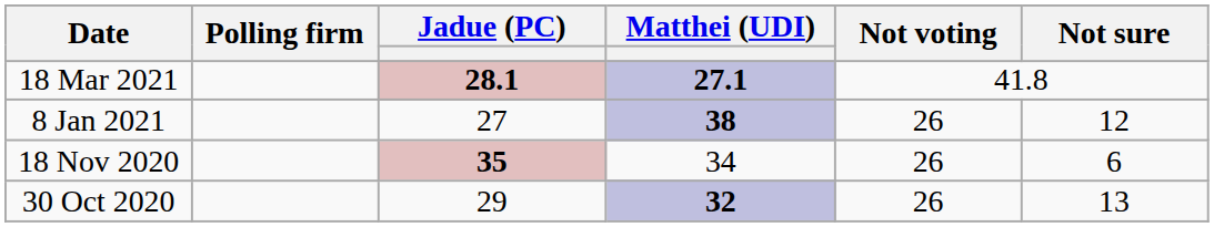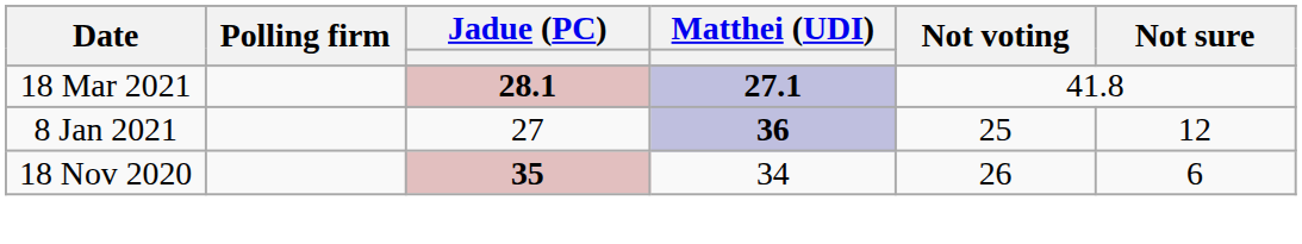8 Jan 2021 | Matthei (UDI): 38 -> 36
8 Jan 2021 | Not voting: 26 -> 25
- row: 30 Oct 2020 | 29 | 32 | 26 | 13
